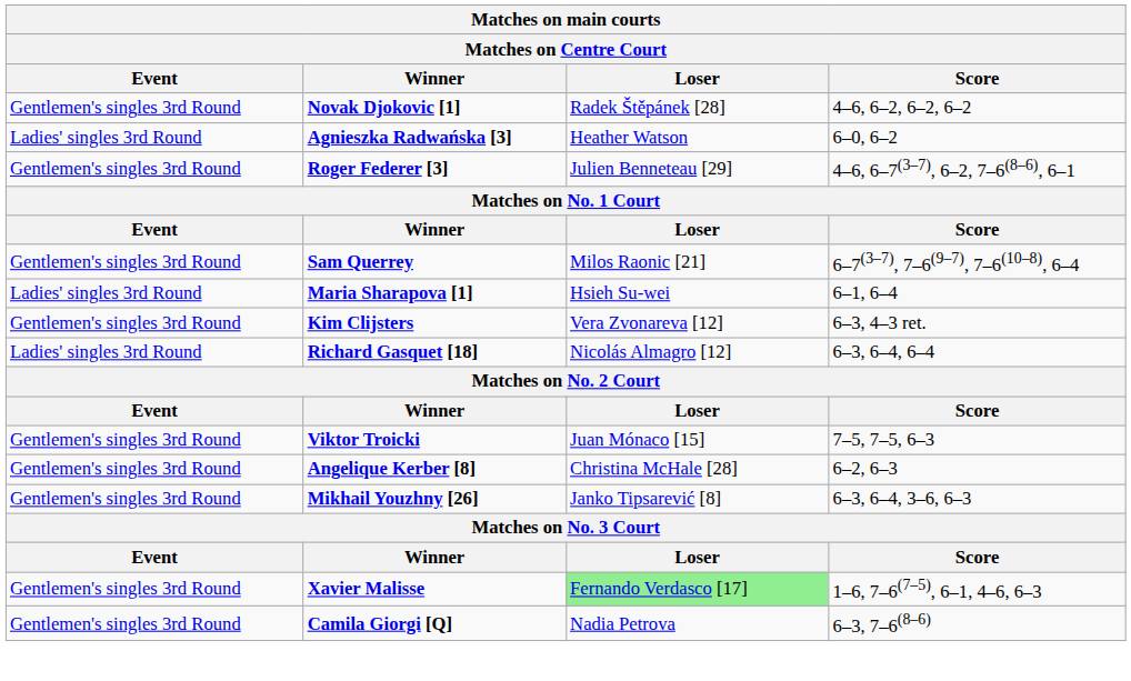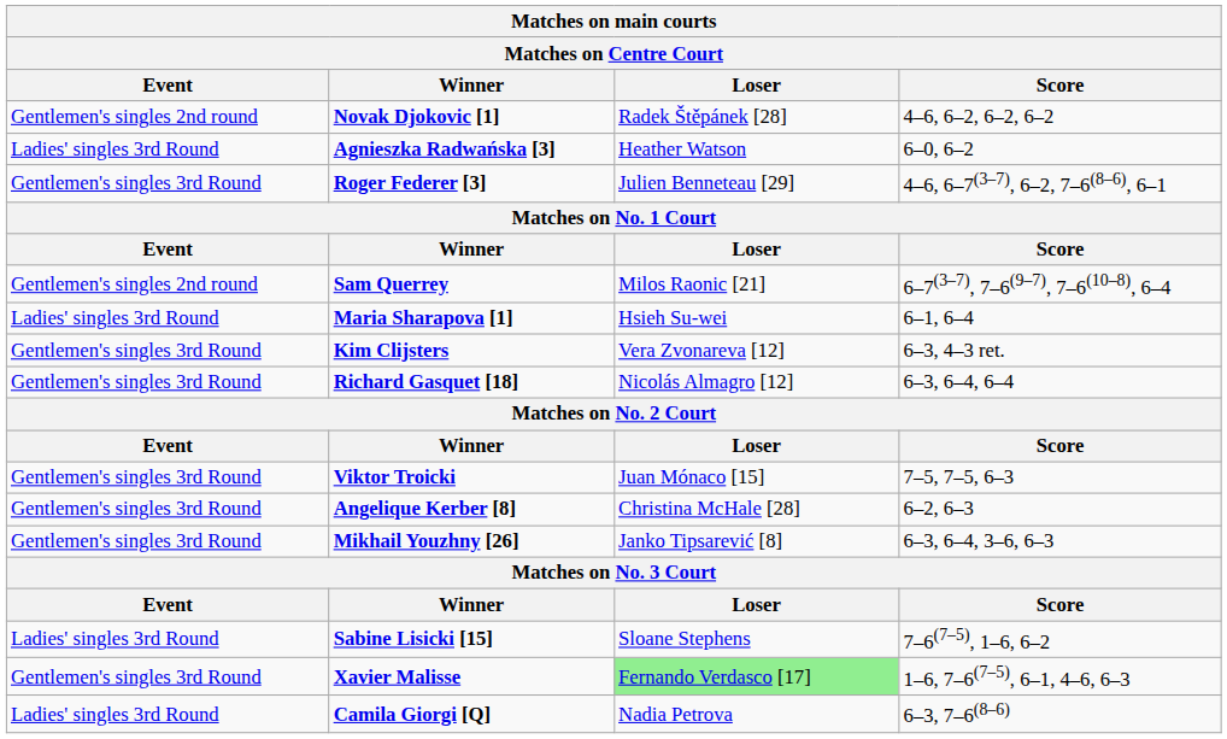Novak Djokovic [1] | Event: Gentlemen's singles 3rd Round -> Gentlemen's singles 2nd round
Sam Querrey | Event: Gentlemen's singles 3rd Round -> Gentlemen's singles 2nd round
Richard Gasquet [18] | Event: Ladies' singles 3rd Round -> Gentlemen's singles 3rd Round
+ row: Ladies' singles 3rd Round | Sabine Lisicki [15] | Sloane Stephens | 7–6(7–5), 1–6, 6–2
Camila Giorgi [Q] | Event: Gentlemen's singles 3rd Round -> Ladies' singles 3rd Round
